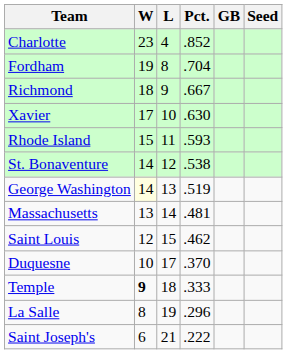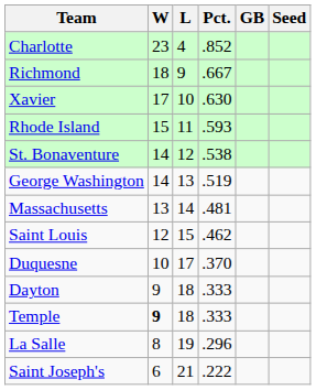- row: Fordham | 19 | 8 | .704
George Washington | W: lightyellow background -> no background
+ row: Dayton | 9 | 18 | .333
